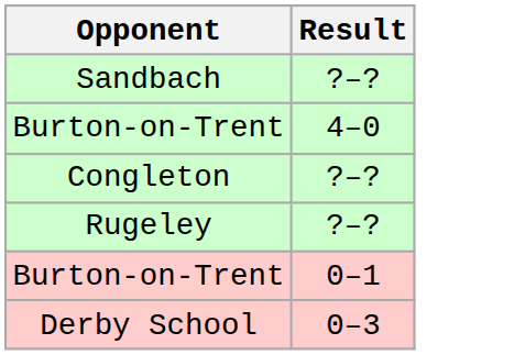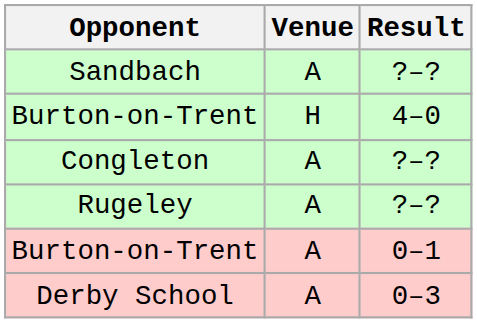+ column: Venue | A | H | A | A | A | A
